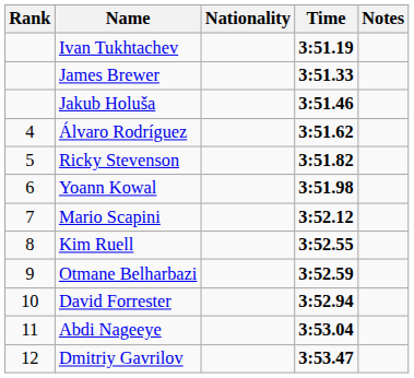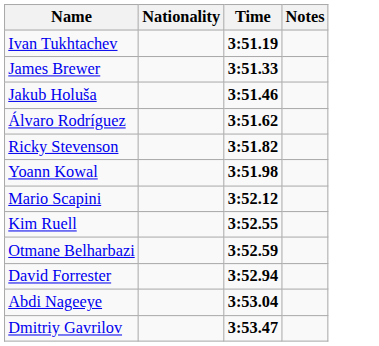- column: Rank | 4 | 5 | 6 | 7 | 8 | 9 | 10 | 11 | 12
